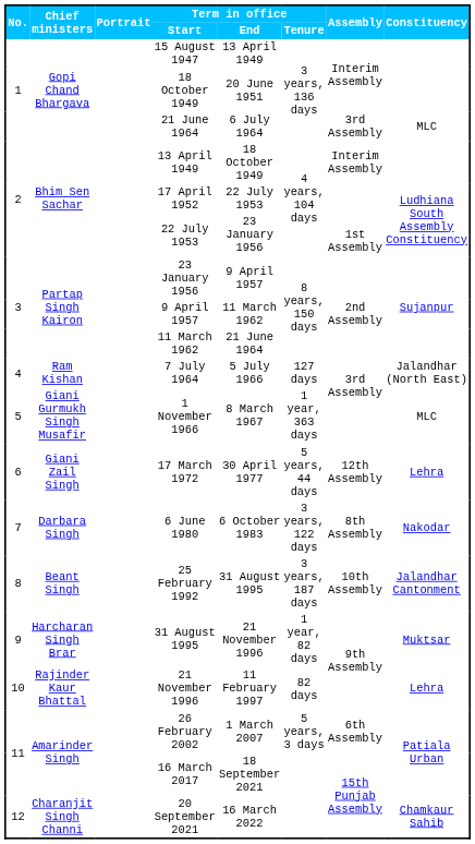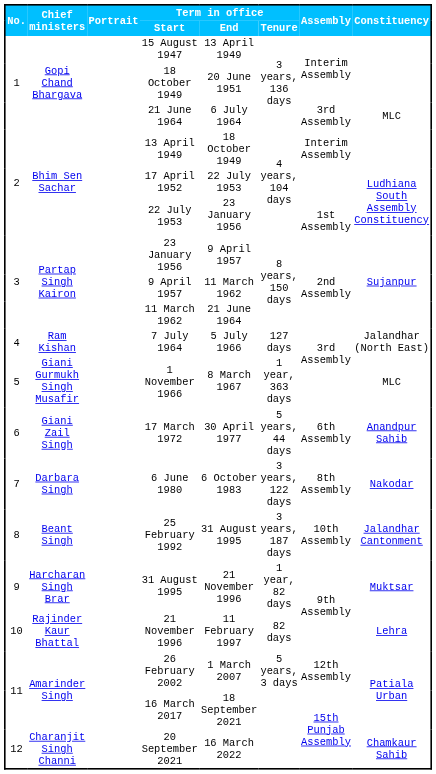17 March 1972 | Assembly: 12th Assembly -> 6th Assembly
17 March 1972 | Constituency: Lehra -> Anandpur Sahib
26 February 2002 | Assembly: 6th Assembly -> 12th Assembly
